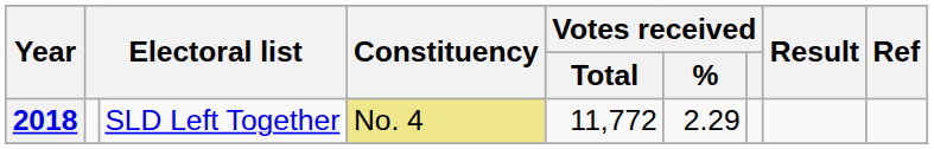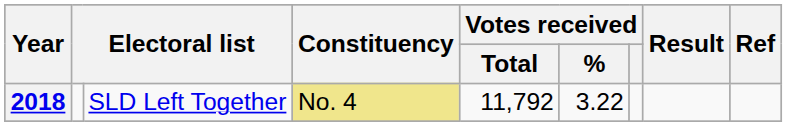2018 | Votes received / Total: 11,772 -> 11,792
2018 | Votes received / %: 2.29 -> 3.22
